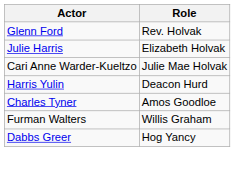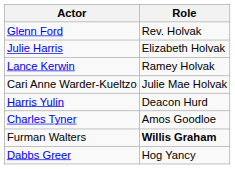+ row: Lance Kerwin | Ramey Holvak
Furman Walters | Role: normal -> bold
